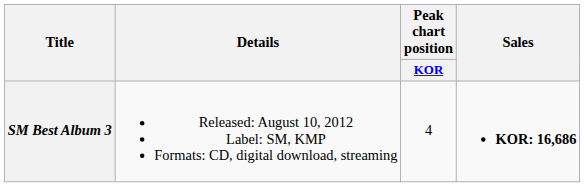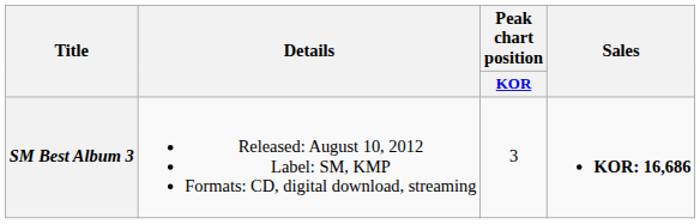SM Best Album 3 | Peak chart position / KOR: 4 -> 3
